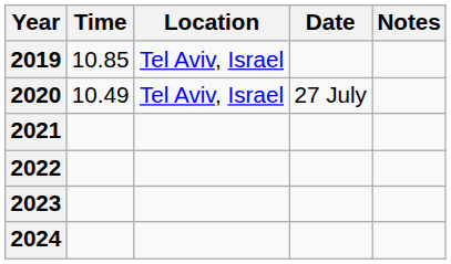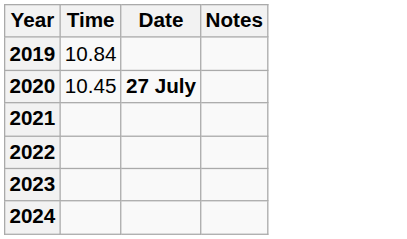- column: Location | Tel Aviv, Israel | Tel Aviv, Israel
2019 | Time: 10.85 -> 10.84
2020 | Time: 10.49 -> 10.45
2020 | Date: normal -> bold
